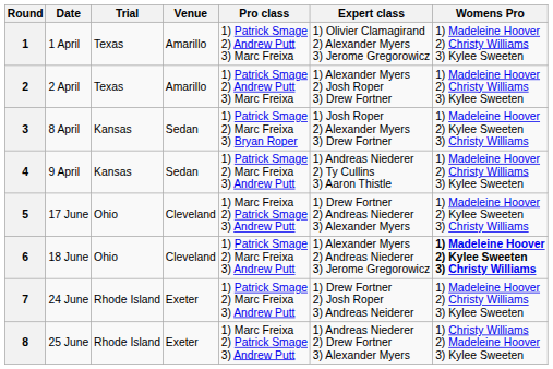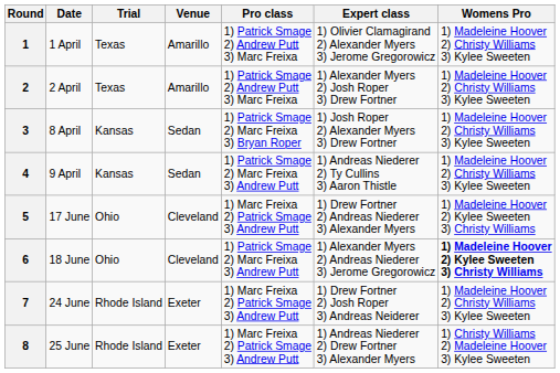3 | Womens Pro: 1) Madeleine Hoover 2) Kylee Sweeten 3) Christy Williams -> 1) Madeleine Hoover 2) Christy Williams 3) Kylee Sweeten
7 | Pro class: 1) Patrick Smage 2) Marc Freixa 3) Andrew Putt -> 1) Marc Freixa 2) Patrick Smage 3) Andrew Putt
